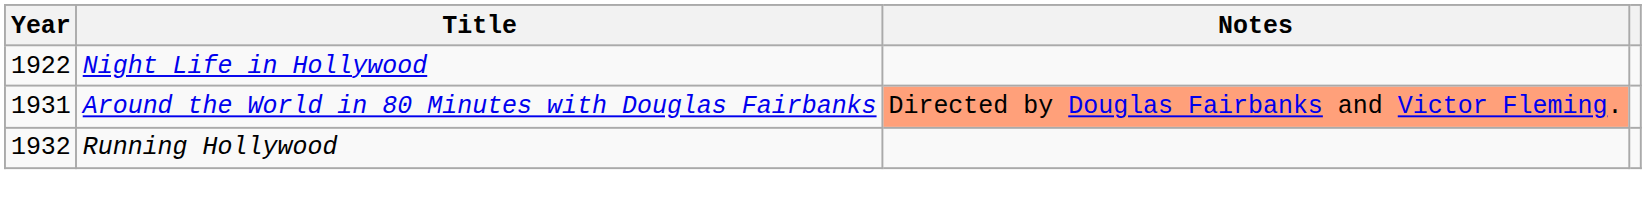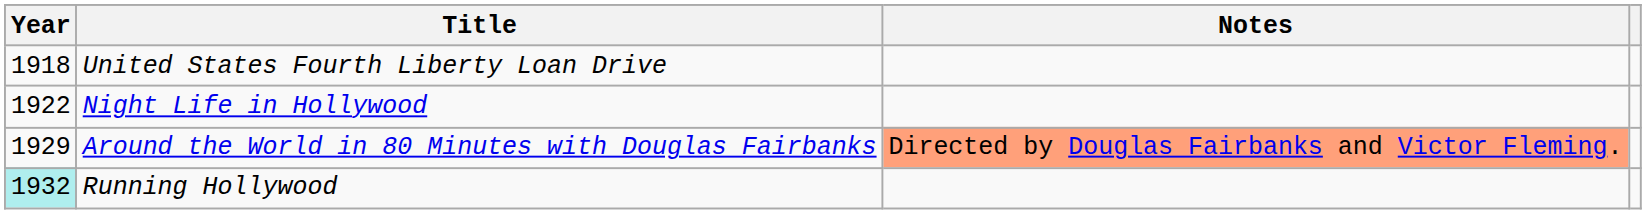+ row: 1918 | United States Fourth Liberty Loan Drive
Around the World in 80 Minutes with Douglas Fairbanks | Year: 1931 -> 1929
Running Hollywood | Year: no background -> paleturquoise background
